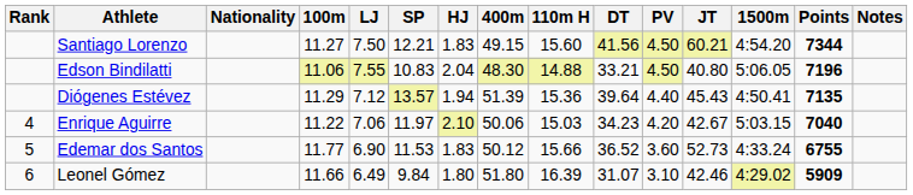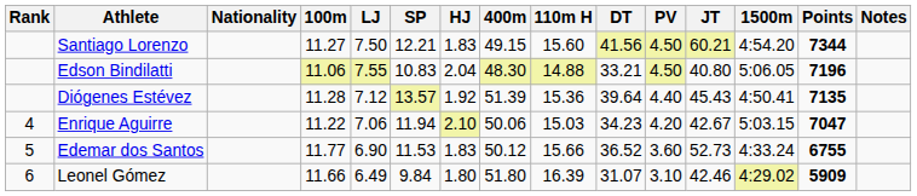Diógenes Estévez | 100m: 11.29 -> 11.28
Diógenes Estévez | HJ: 1.94 -> 1.92
Enrique Aguirre | SP: 11.97 -> 11.94
Enrique Aguirre | Points: 7040 -> 7047
